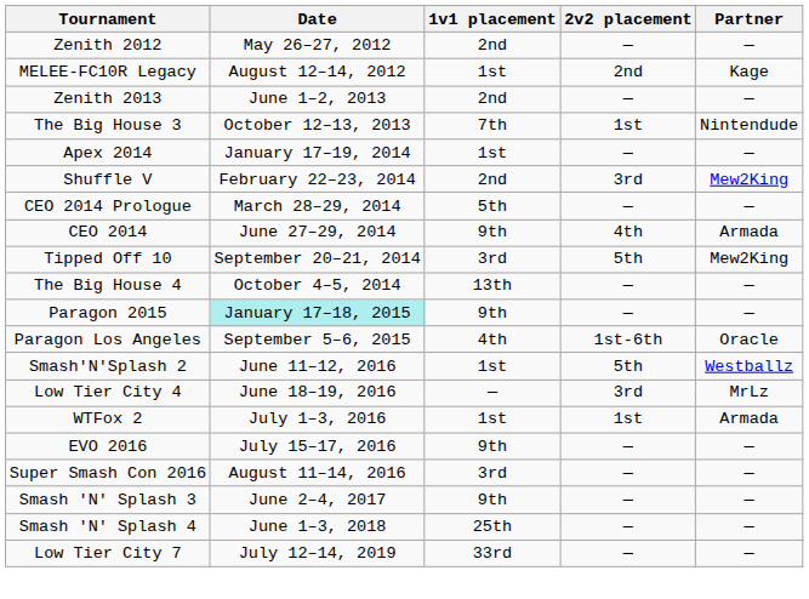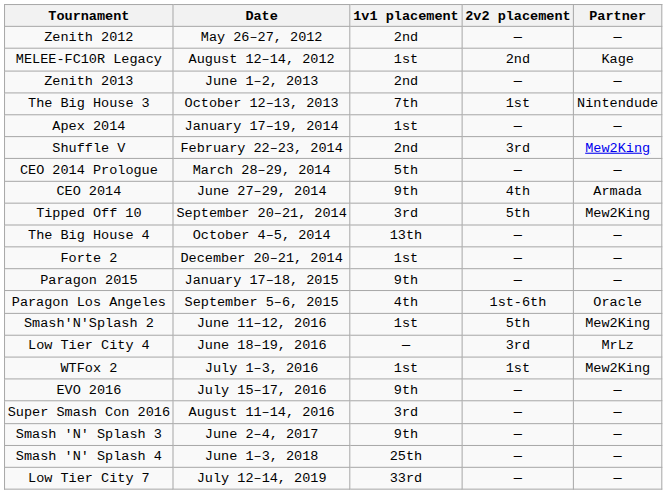+ row: Forte 2 | December 20–21, 2014 | 1st | — | —
Paragon 2015 | Date: paleturquoise background -> no background
Smash'N'Splash 2 | Partner: Westballz -> Mew2King
WTFox 2 | Partner: Armada -> Mew2King
